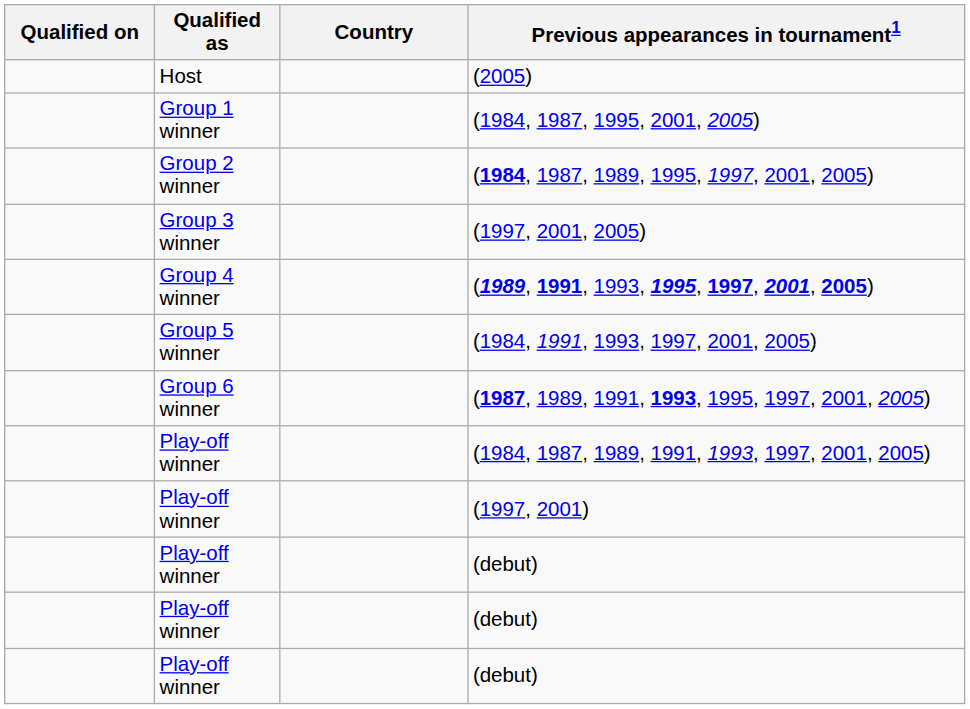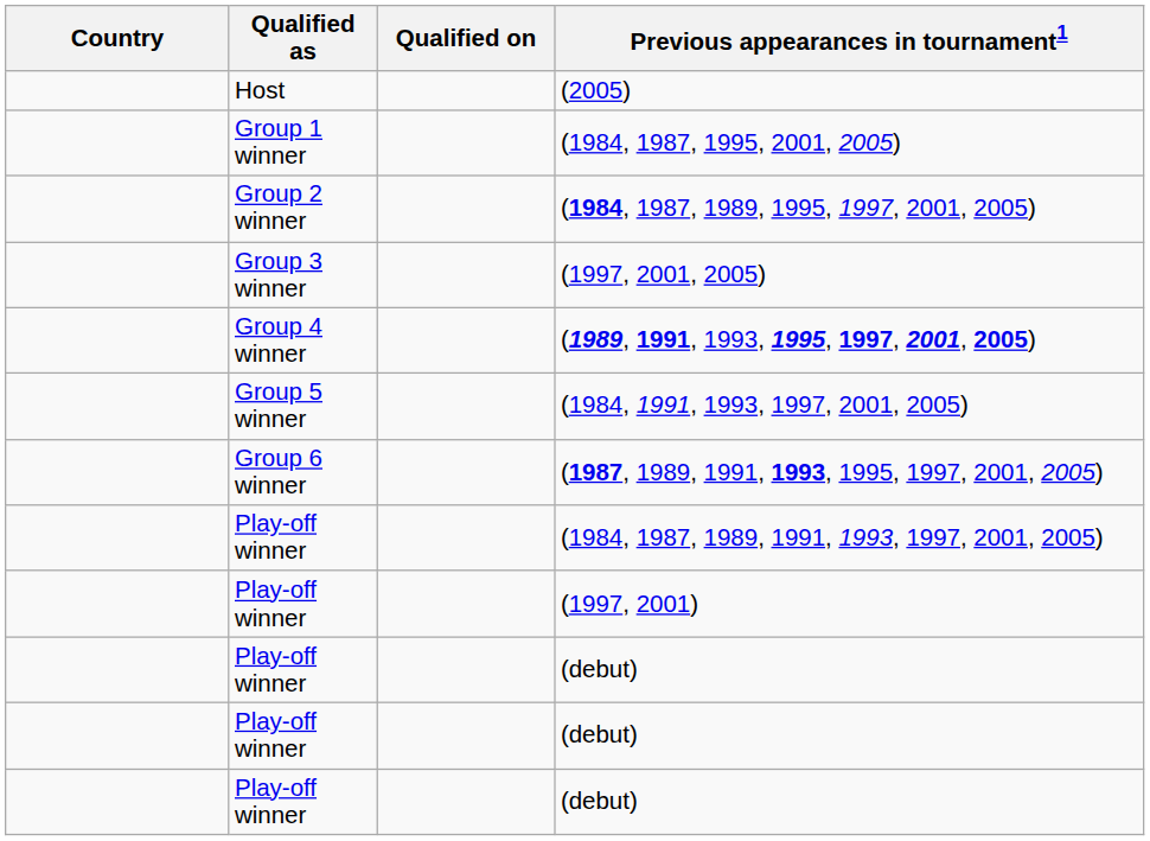columns swapped: Country <-> Qualified on
